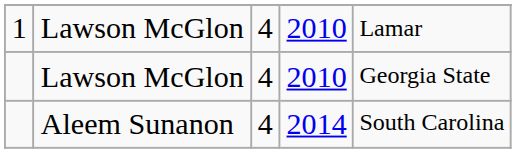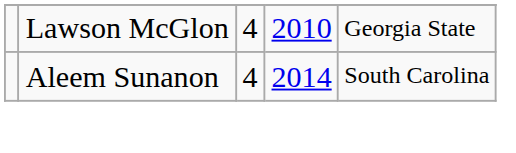- row: 1 | Lawson McGlon | 4 | 2010 | Lamar
